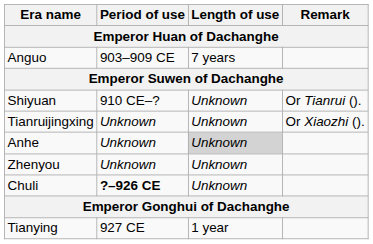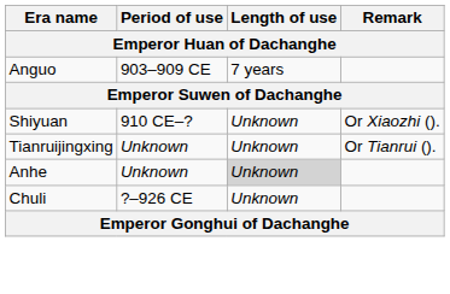Shiyuan | Remark: Or Tianrui (). -> Or Xiaozhi ().
Tianruijingxing | Remark: Or Xiaozhi (). -> Or Tianrui ().
- row: Zhenyou | Unknown | Unknown
Chuli | Period of use: bold -> normal
- row: Tianying | 927 CE | 1 year
